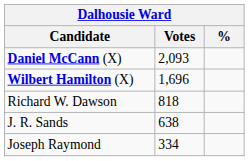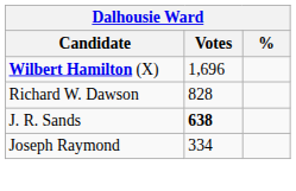- row: Daniel McCann (X) | 2,093
Richard W. Dawson | Votes: 818 -> 828
J. R. Sands | Votes: normal -> bold
